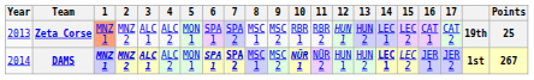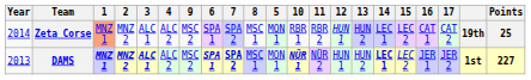columns swapped: 5 <-> 9
Zeta Corse | Year: 2013 -> 2014
DAMS | Year: 2014 -> 2013
DAMS | Points: 267 -> 227
